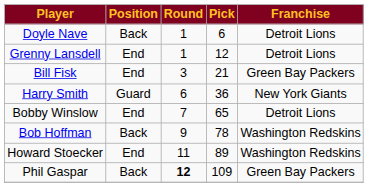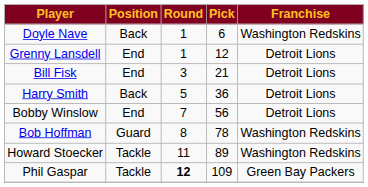Doyle Nave | Franchise: Detroit Lions -> Washington Redskins
Bill Fisk | Franchise: Green Bay Packers -> Detroit Lions
Harry Smith | Position: Guard -> Back
Harry Smith | Round: 6 -> 5
Harry Smith | Franchise: New York Giants -> Detroit Lions
Bobby Winslow | Pick: 65 -> 56
Bob Hoffman | Position: Back -> Guard
Bob Hoffman | Round: 9 -> 8
Howard Stoecker | Position: End -> Tackle
Phil Gaspar | Position: Back -> Tackle
